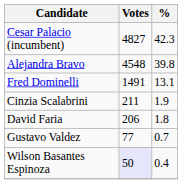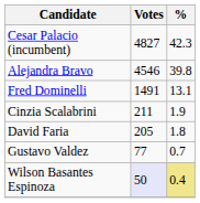Alejandra Bravo | Votes: 4548 -> 4546
David Faria | Votes: 206 -> 205
Wilson Basantes Espinoza | %: no background -> khaki background
